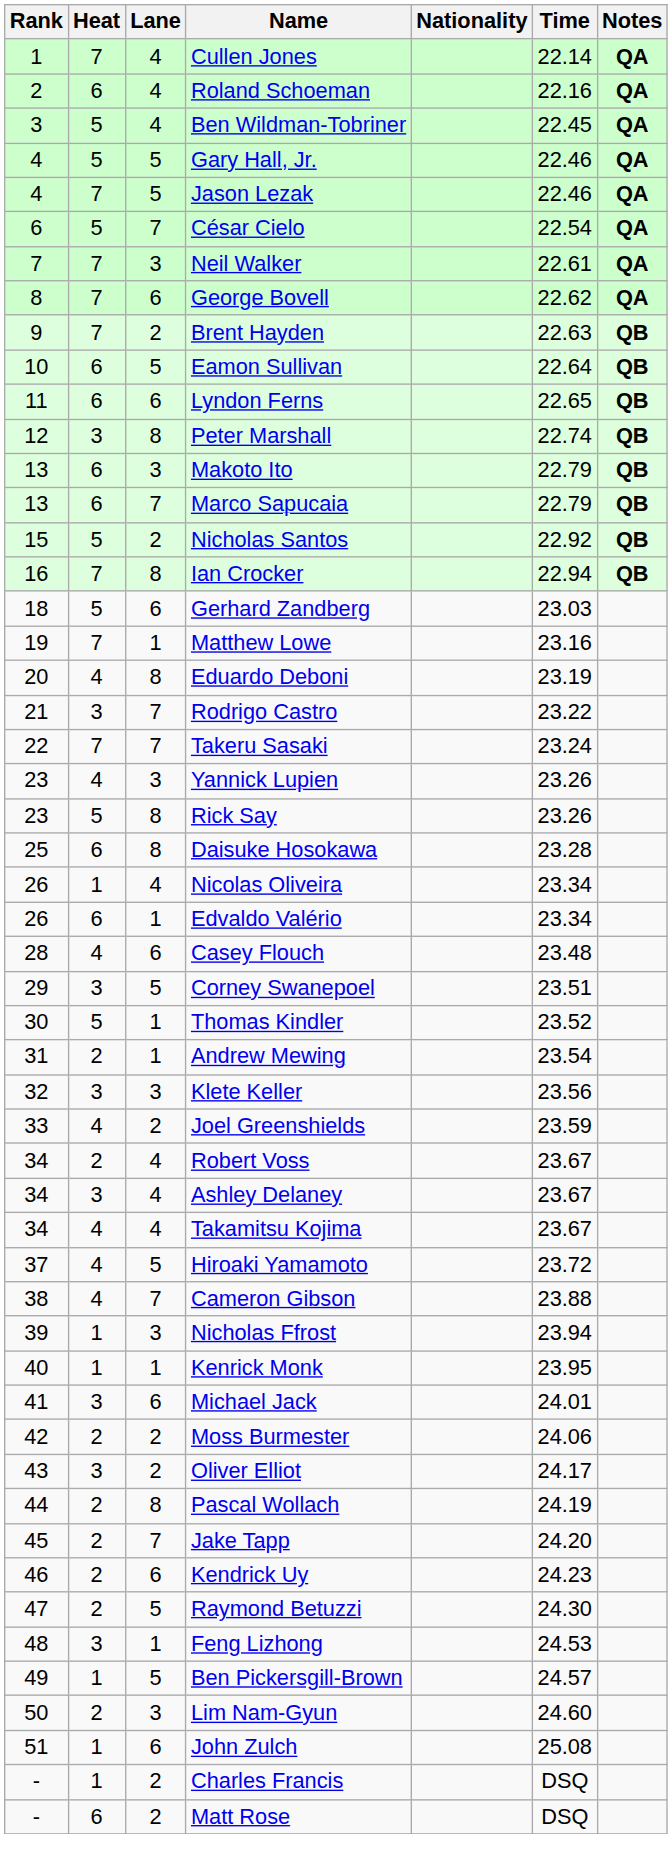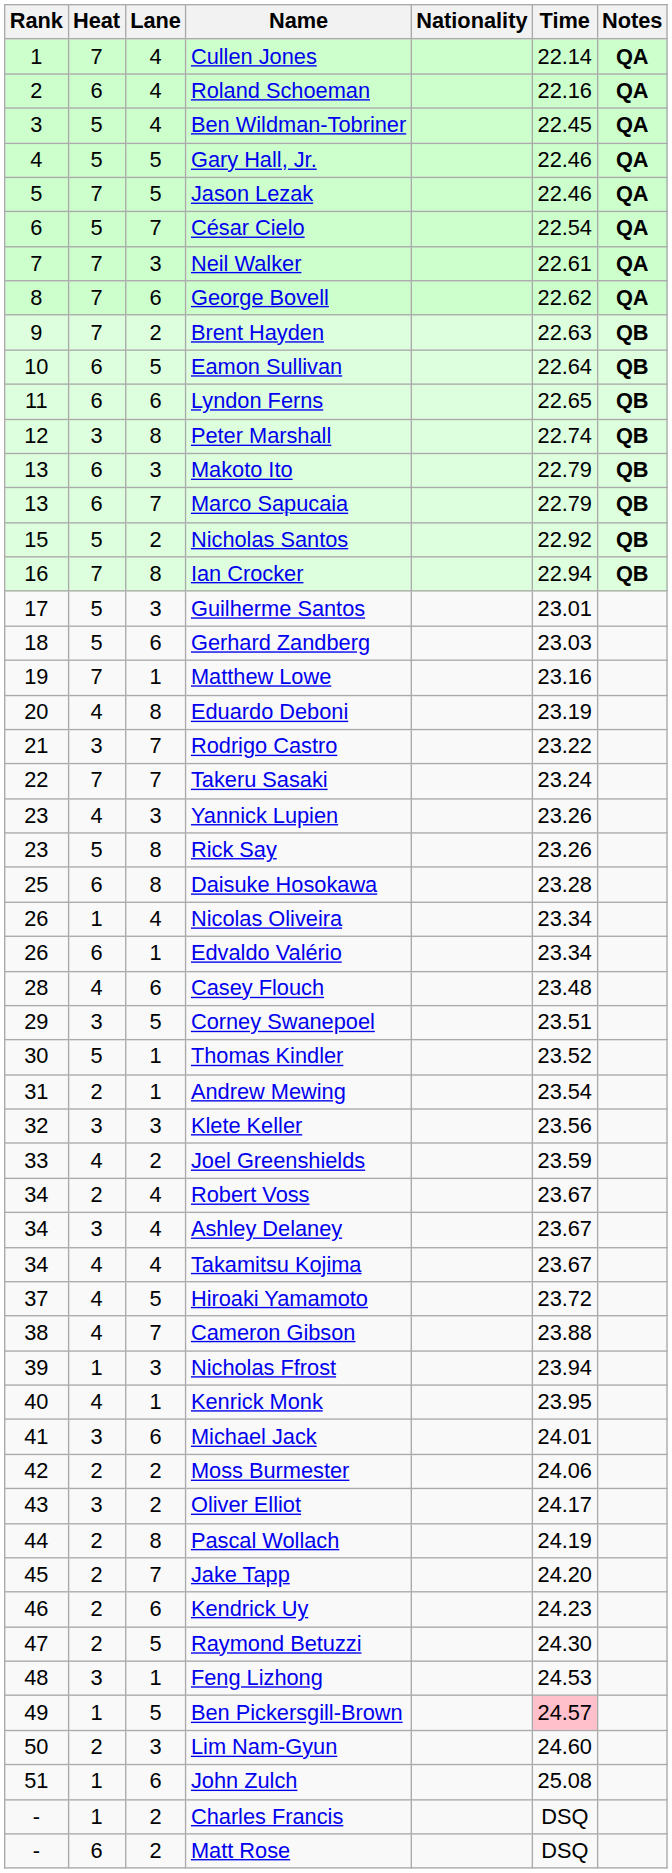Jason Lezak | Rank: 4 -> 5
+ row: 17 | 5 | 3 | Guilherme Santos | 23.01
Kenrick Monk | Heat: 1 -> 4
Ben Pickersgill-Brown | Time: no background -> pink background
